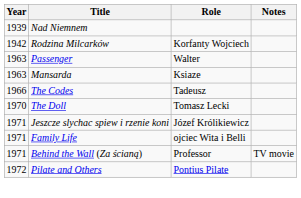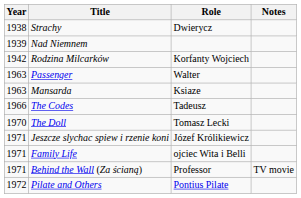+ row: 1938 | Strachy | Dwierycz
